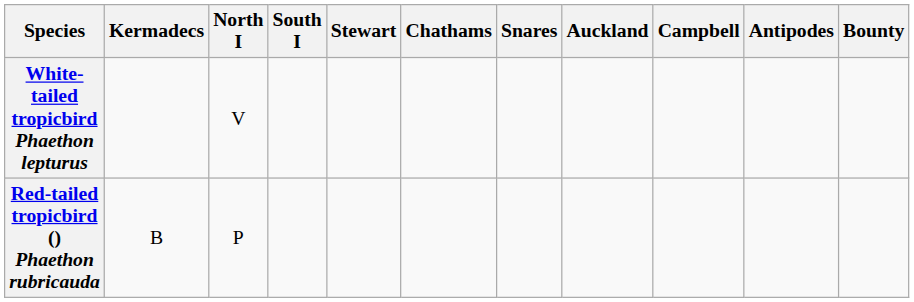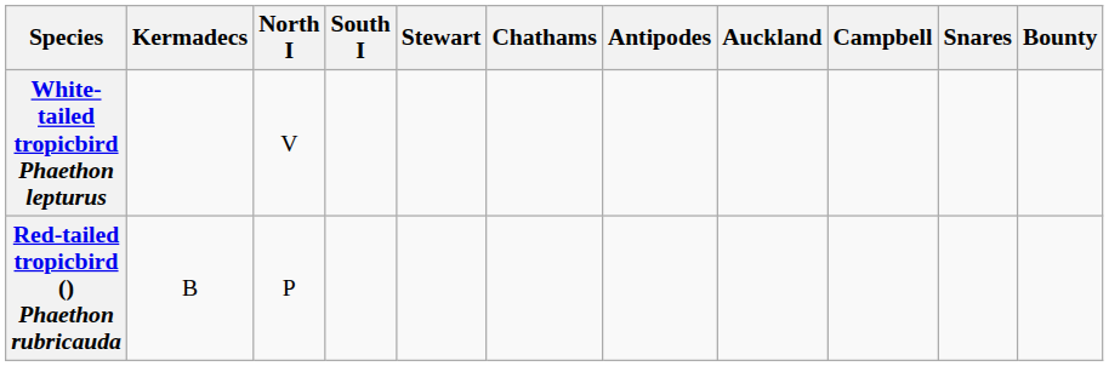columns swapped: Snares <-> Antipodes
